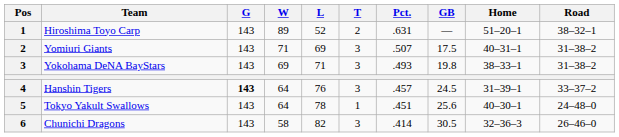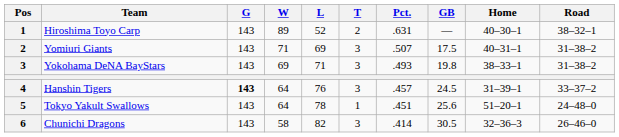Hiroshima Toyo Carp | Home: 51–20–1 -> 40–30–1
Tokyo Yakult Swallows | Home: 40–30–1 -> 51–20–1
